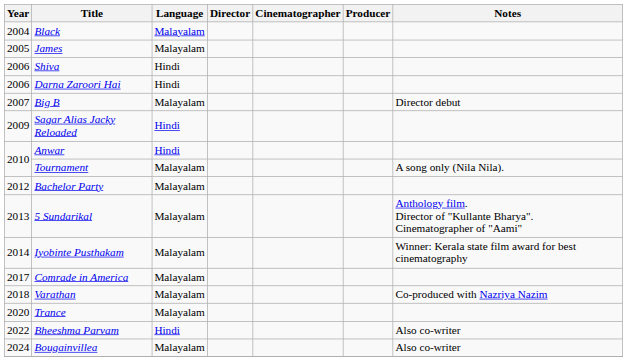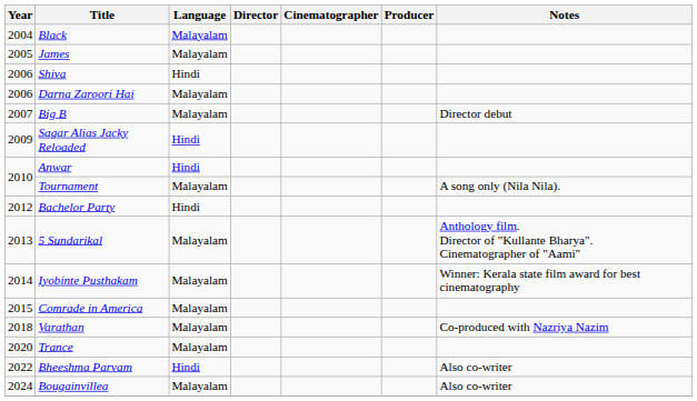Darna Zaroori Hai | Language: Hindi -> Malayalam
Bachelor Party | Language: Malayalam -> Hindi
Comrade in America | Year: 2017 -> 2015
